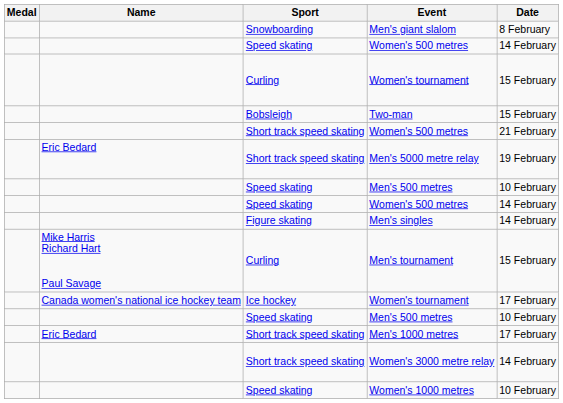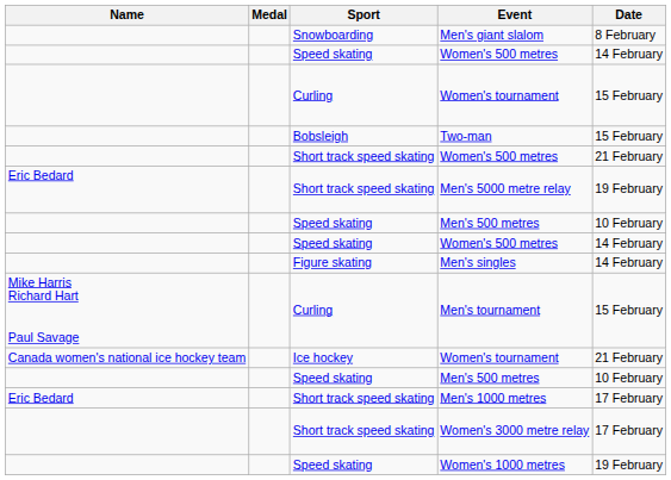columns swapped: Medal <-> Name
Ice hockey / Women's tournament | Date: 17 February -> 21 February
Women's 3000 metre relay | Date: 14 February -> 17 February
Women's 1000 metres | Date: 10 February -> 19 February
